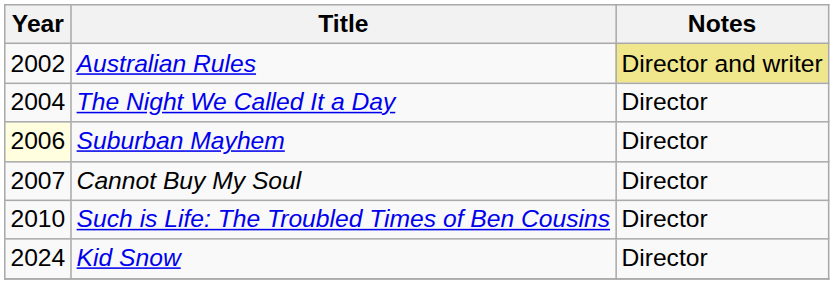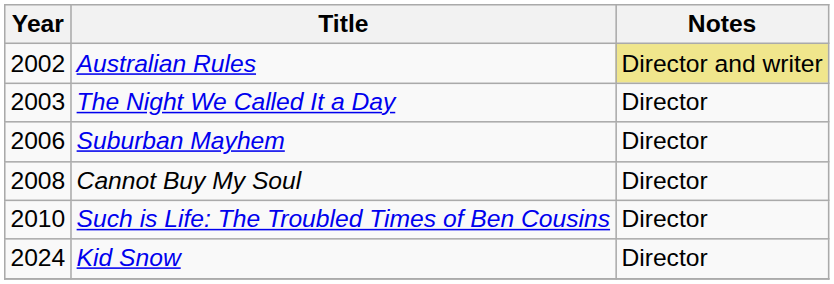The Night We Called It a Day | Year: 2004 -> 2003
Suburban Mayhem | Year: lightyellow background -> no background
Cannot Buy My Soul | Year: 2007 -> 2008
